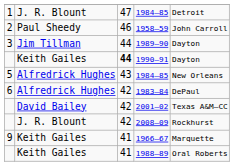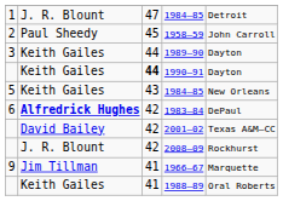1958–59 | column 3: 46 -> 45
1989–90 | column 2: Jim Tillman -> Keith Gailes
5 / 1984–85 | column 2: Alfredrick Hughes -> Keith Gailes
1983–84 | column 2: normal -> bold
1966–67 | column 2: Keith Gailes -> Jim Tillman
